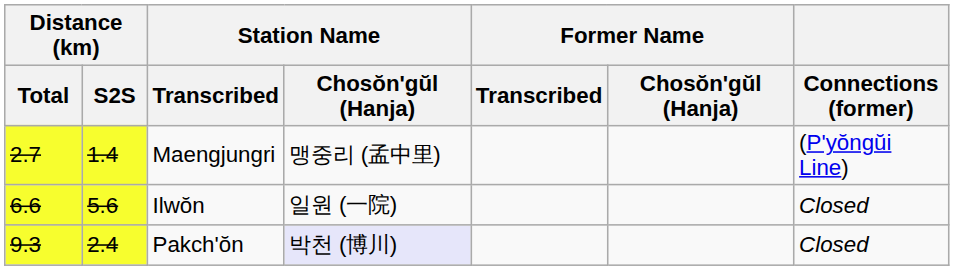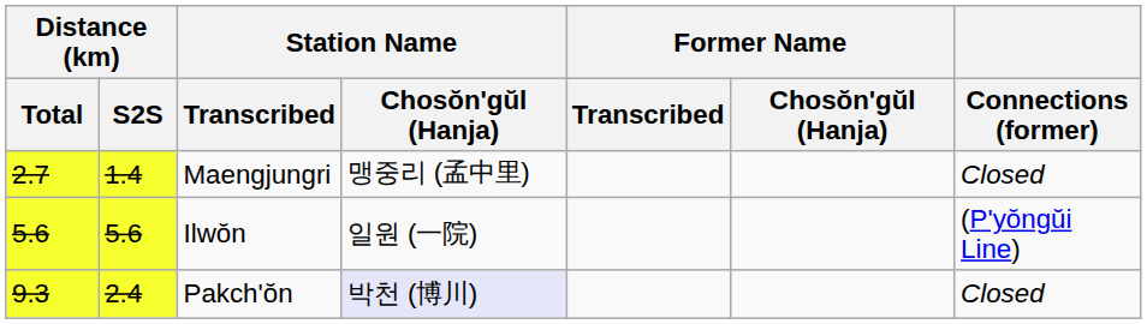Maengjungri | Connections (former): (P'yŏngŭi Line) -> Closed
Ilwŏn | Distance (km) / Total: 6.6 -> 5.6
Ilwŏn | Connections (former): Closed -> (P'yŏngŭi Line)
